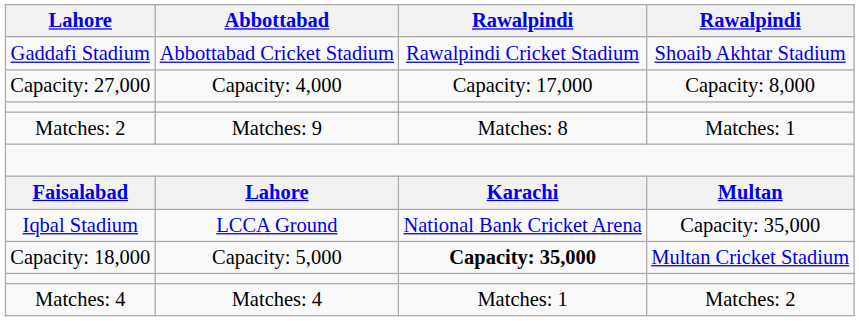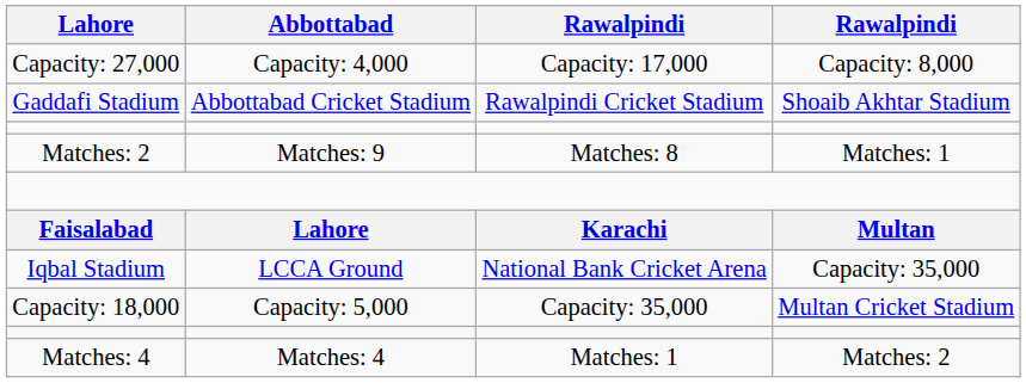rows swapped: Gaddafi Stadium <-> Capacity: 27,000
Capacity: 18,000 | column 3: bold -> normal
